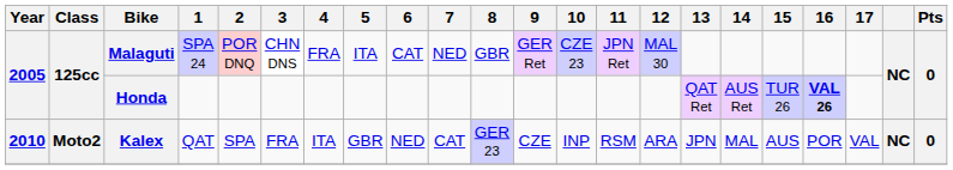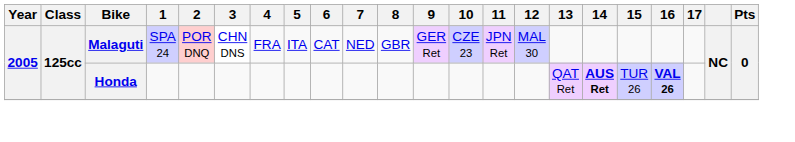Honda | 14: normal -> bold
- row: 2010 | Moto2 | Kalex | QAT | SPA | FRA | ITA | GBR | NED | CAT | GER 23 | CZE | INP | RSM | ARA | JPN | MAL | AUS | POR | VAL | NC | 0
